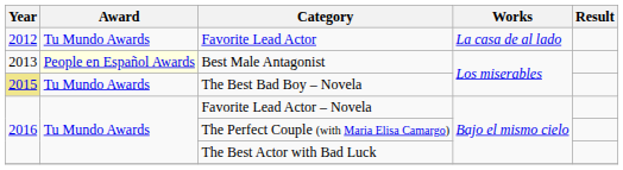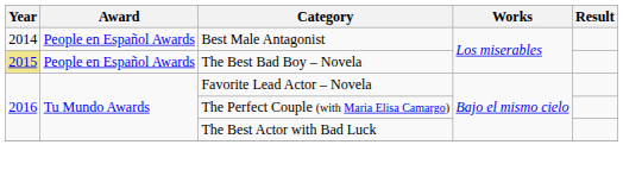- row: 2012 | Tu Mundo Awards | Favorite Lead Actor | La casa de al lado
Best Male Antagonist | Year: 2013 -> 2014
Best Male Antagonist | Award: lightyellow background -> no background
The Best Bad Boy – Novela | Award: Tu Mundo Awards -> People en Español Awards
